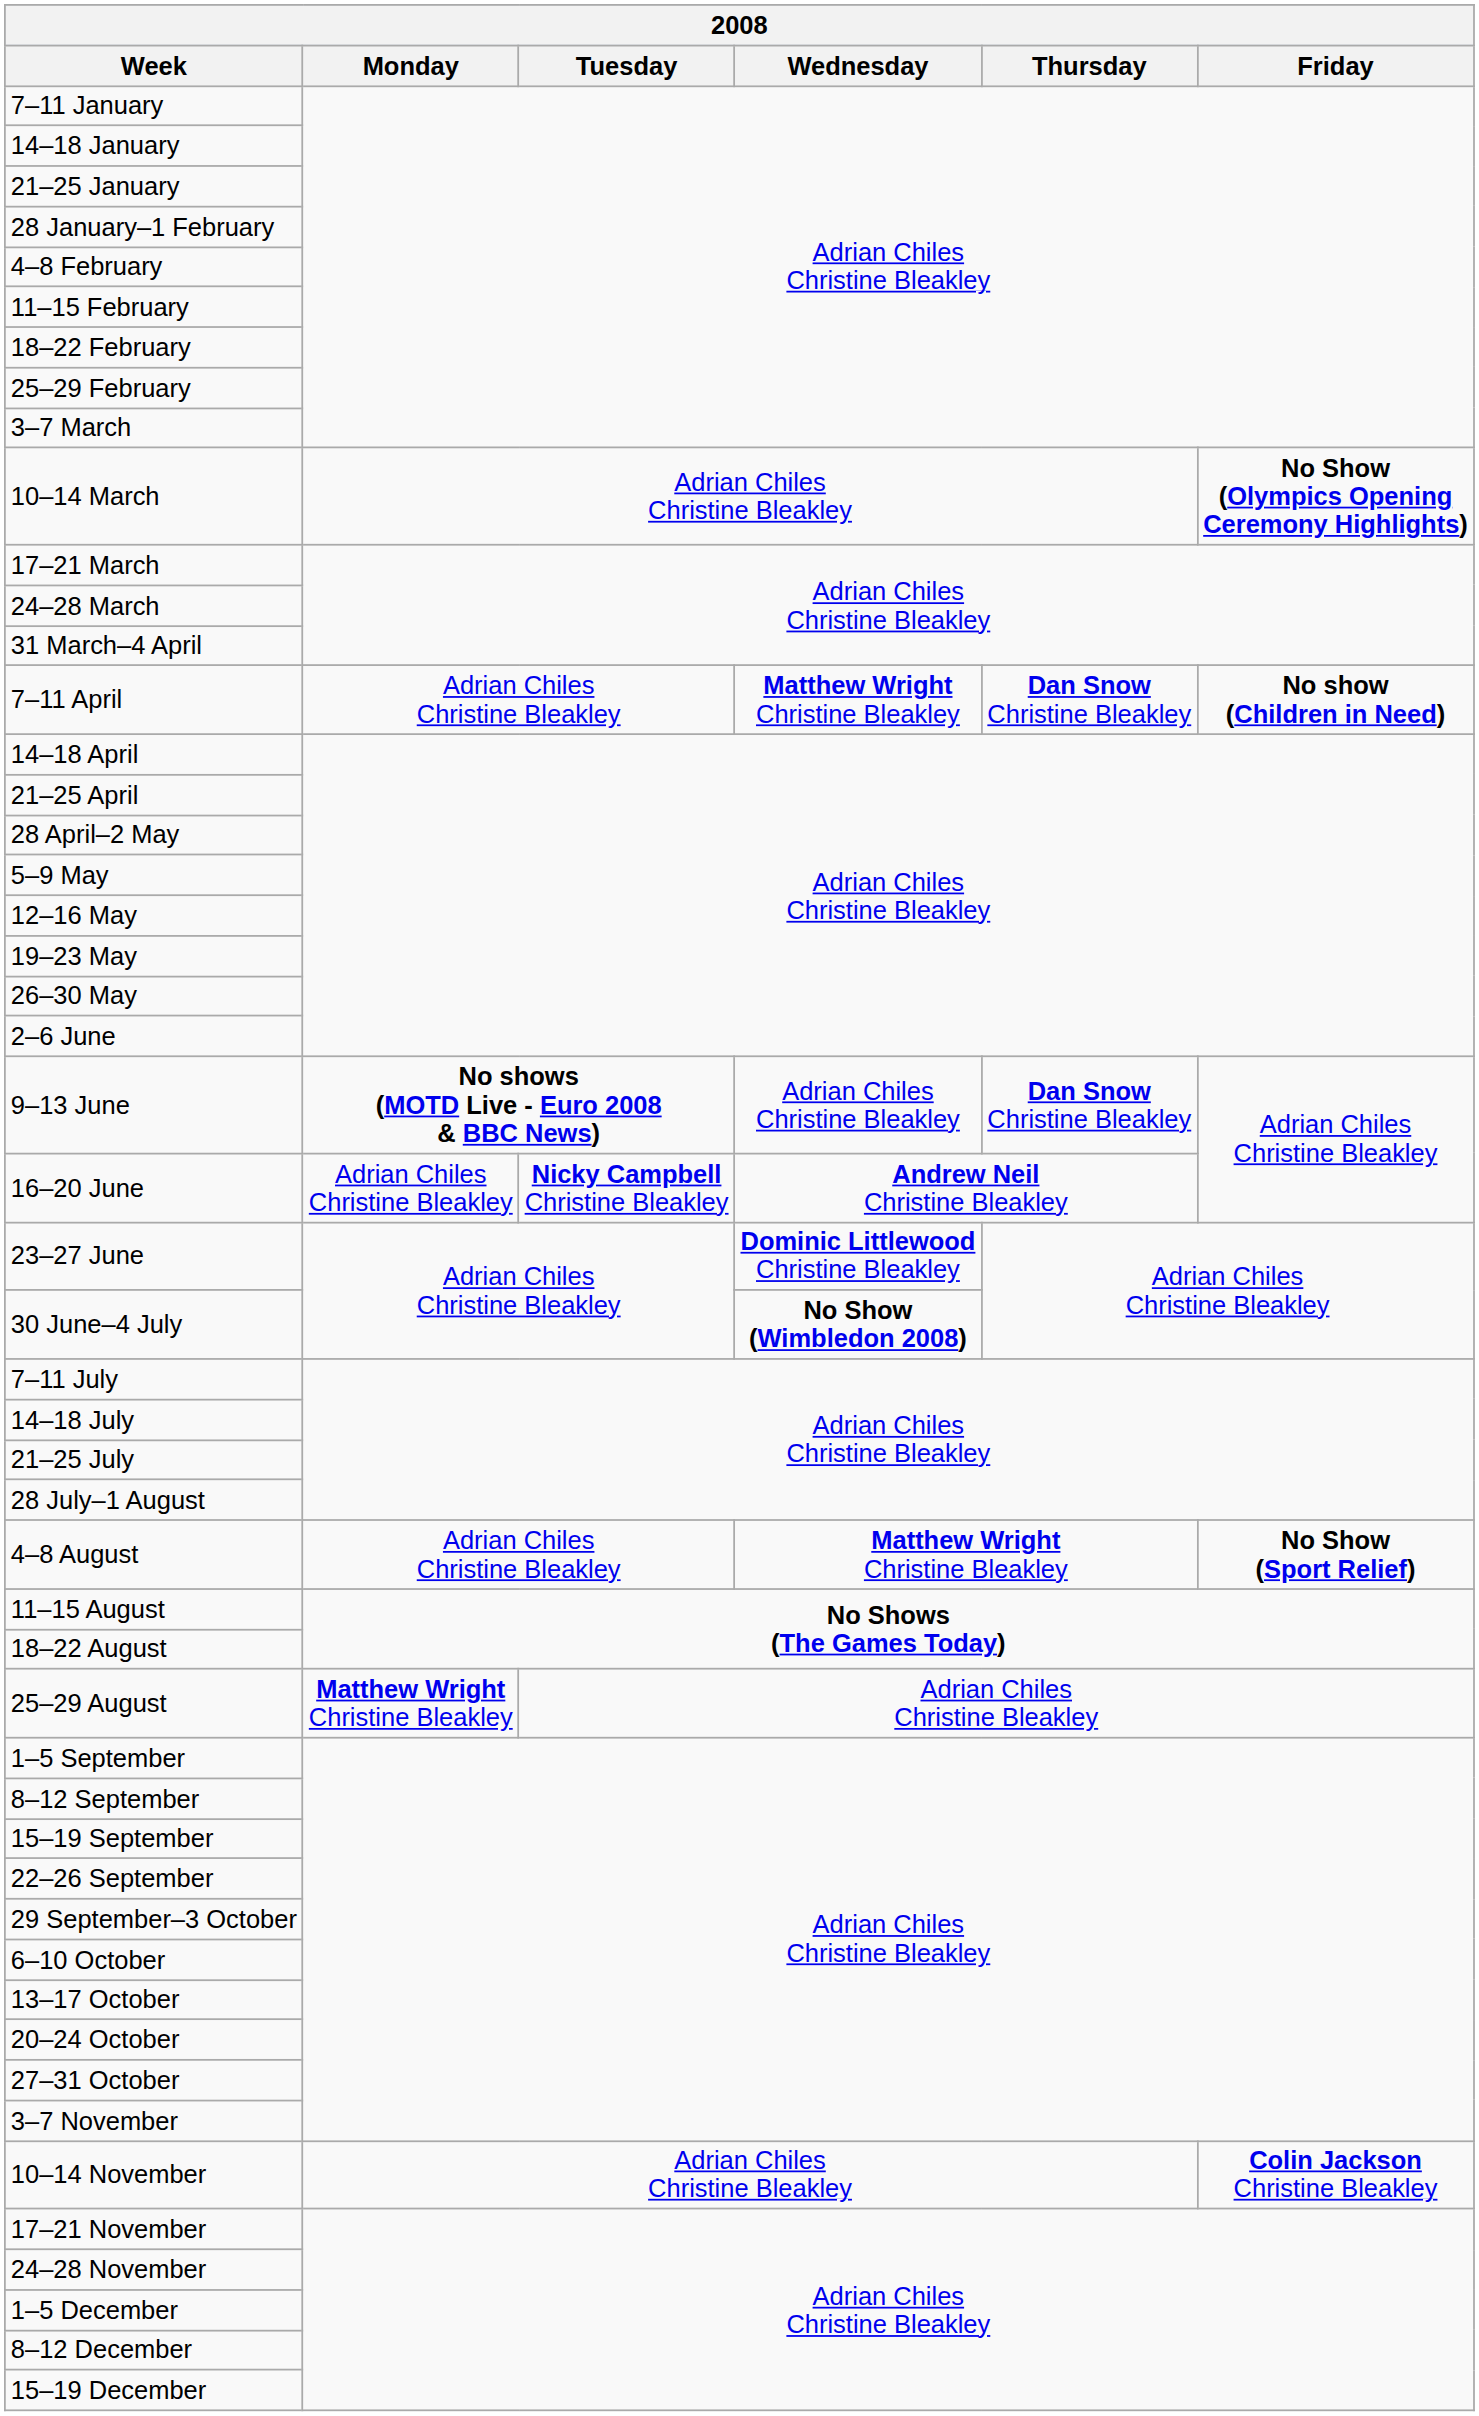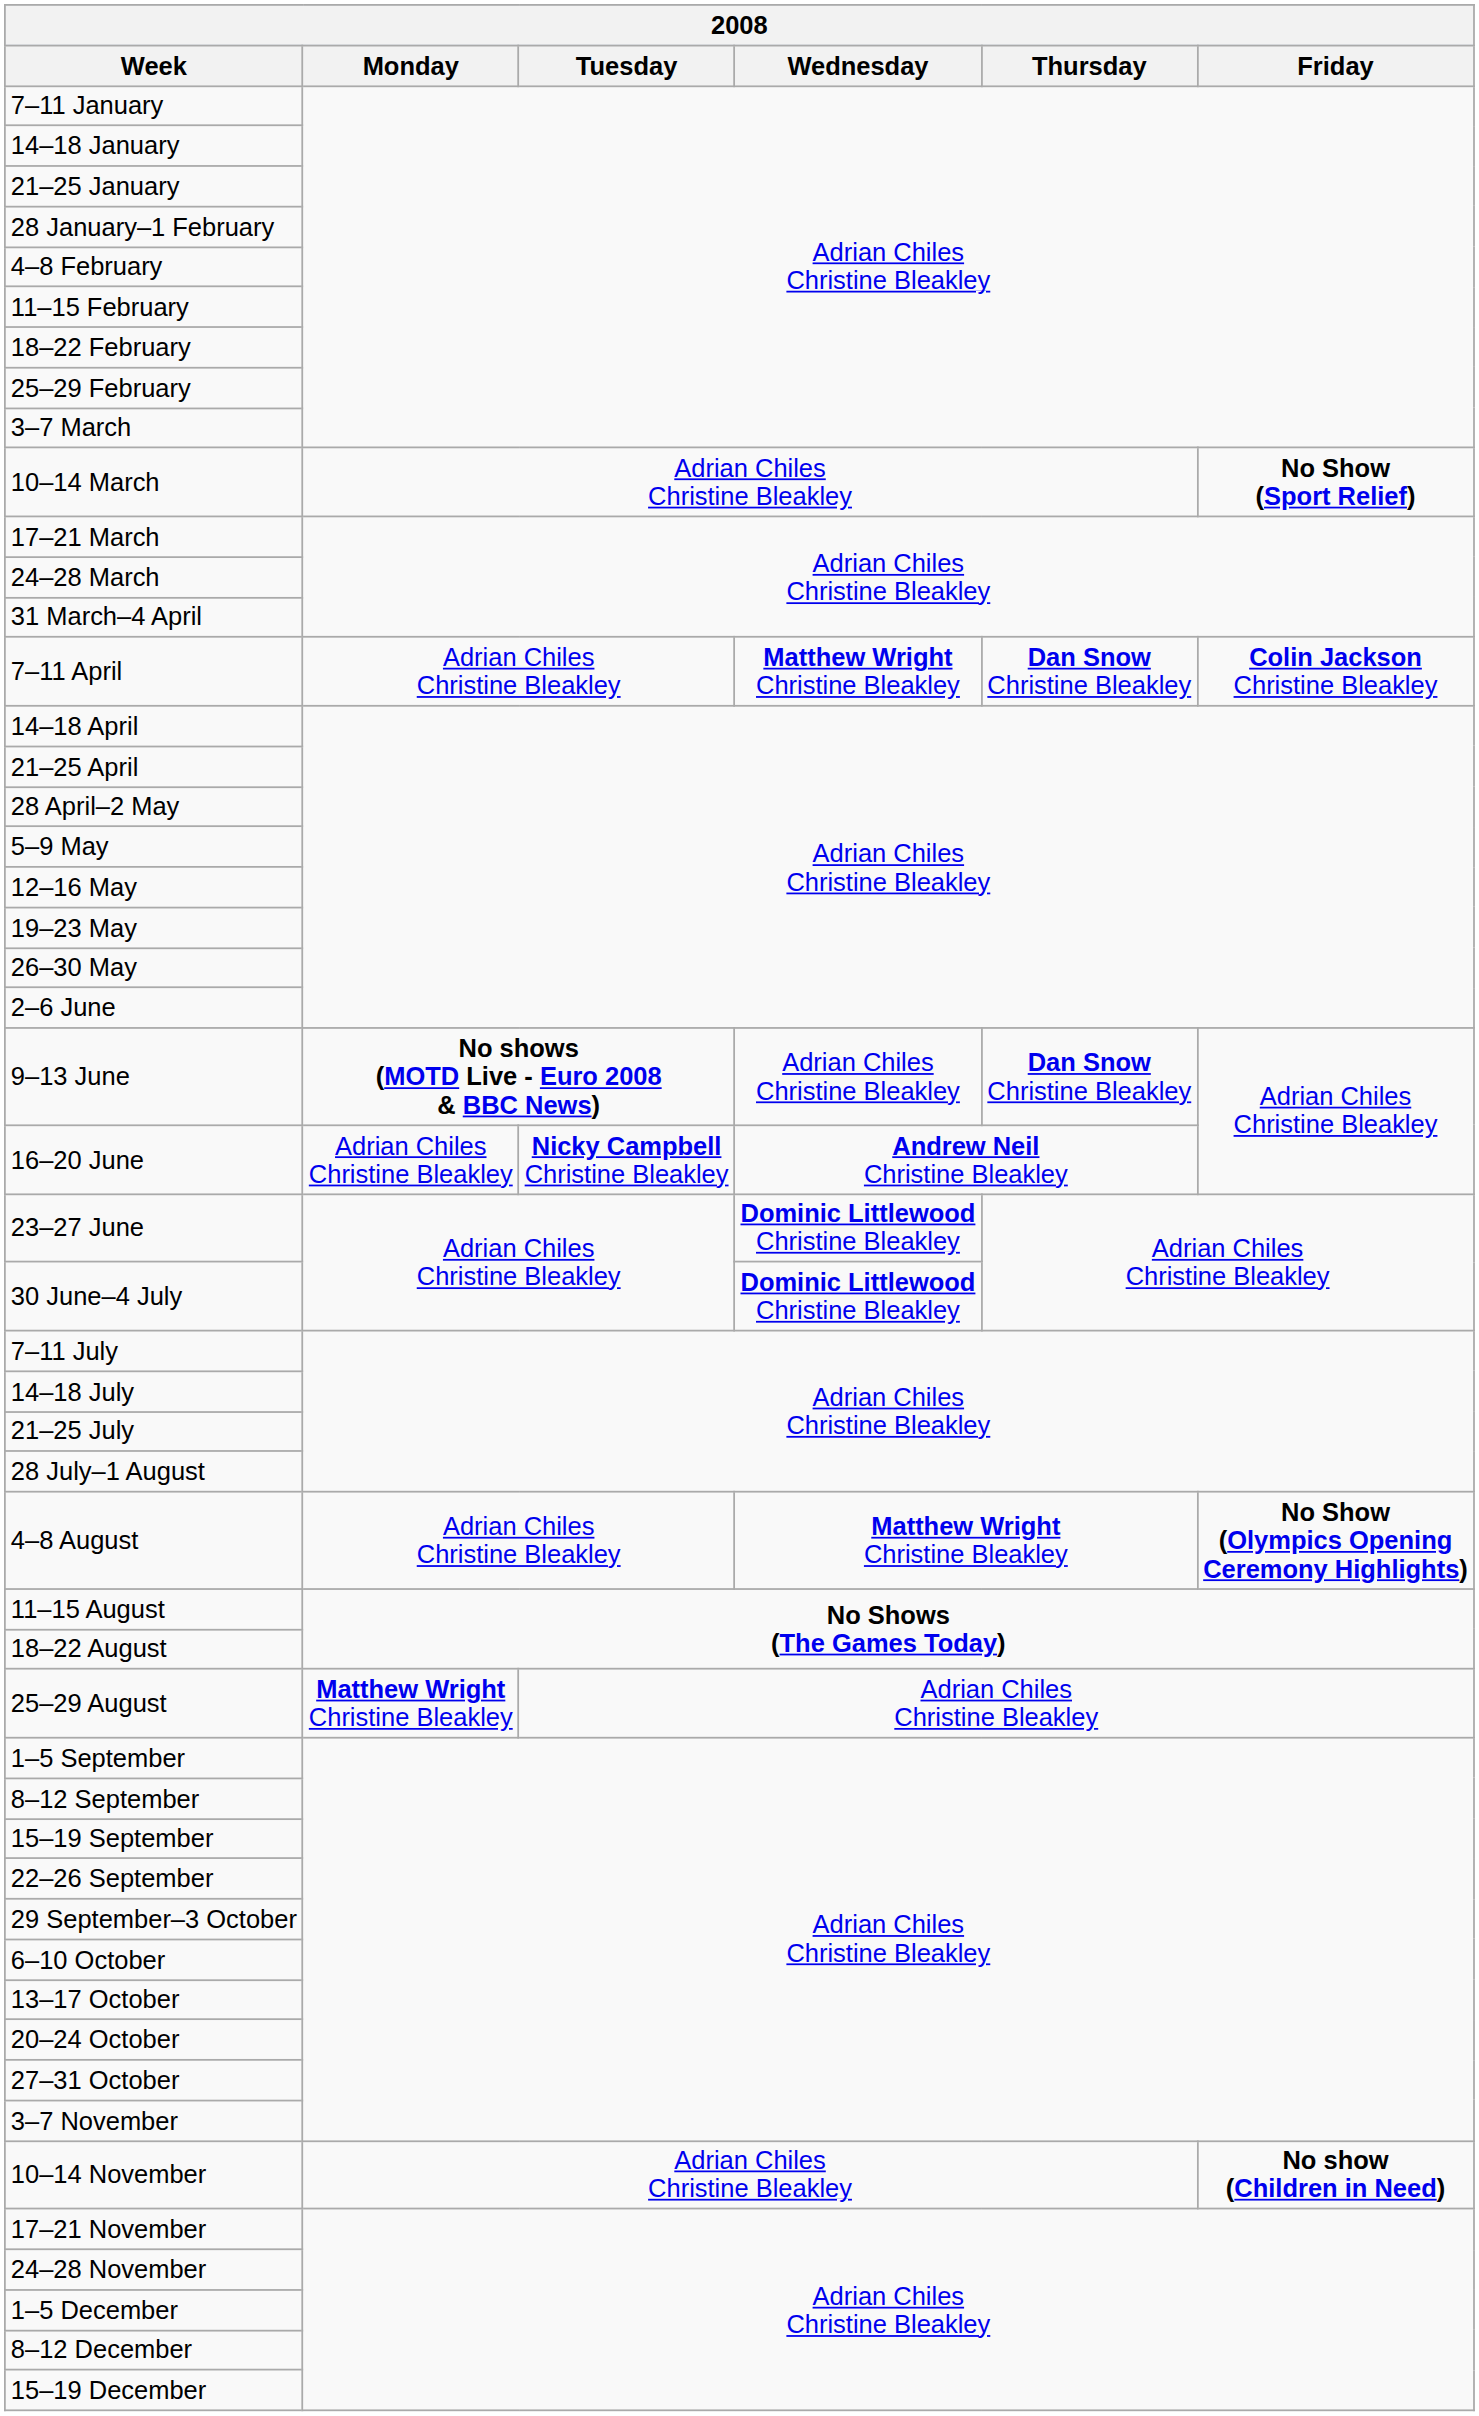10–14 March | Friday: No Show (Olympics Opening Ceremony Highlights) -> No Show (Sport Relief)
7–11 April | Friday: No show (Children in Need) -> Colin Jackson Christine Bleakley
30 June–4 July | Wednesday: No Show (Wimbledon 2008) -> Dominic Littlewood Christine Bleakley
4–8 August | Friday: No Show (Sport Relief) -> No Show (Olympics Opening Ceremony Highlights)
10–14 November | Friday: Colin Jackson Christine Bleakley -> No show (Children in Need)
